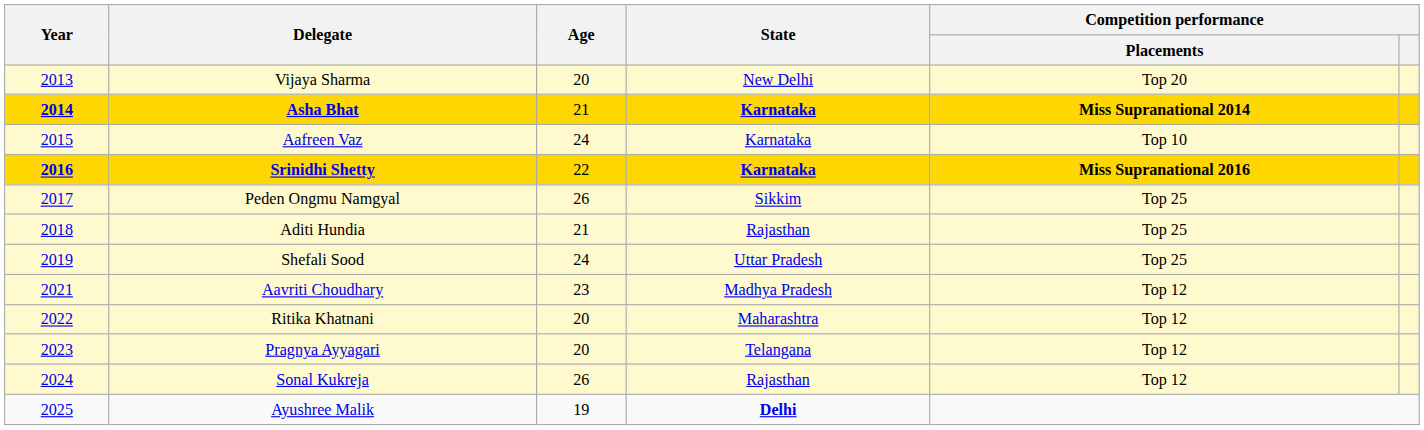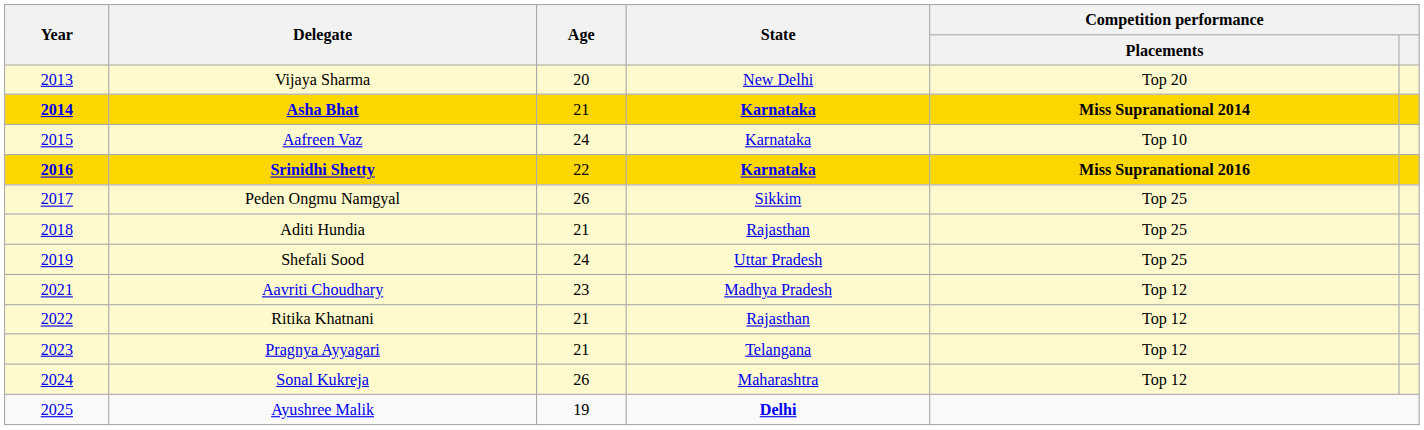Ritika Khatnani | Age: 20 -> 21
Ritika Khatnani | State: Maharashtra -> Rajasthan
Pragnya Ayyagari | Age: 20 -> 21
Sonal Kukreja | State: Rajasthan -> Maharashtra
